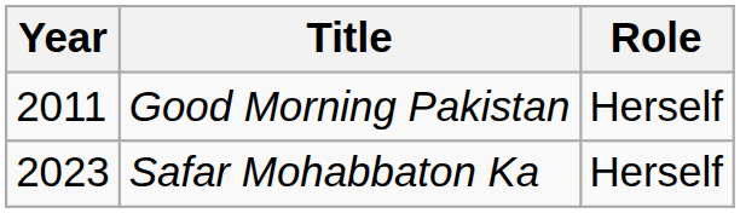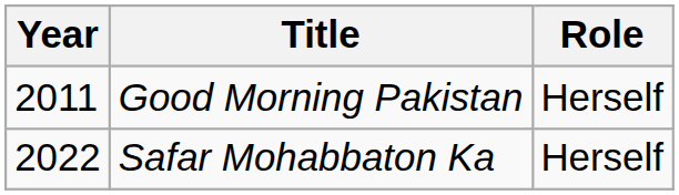Safar Mohabbaton Ka | Year: 2023 -> 2022
